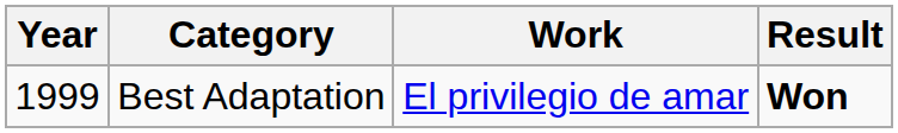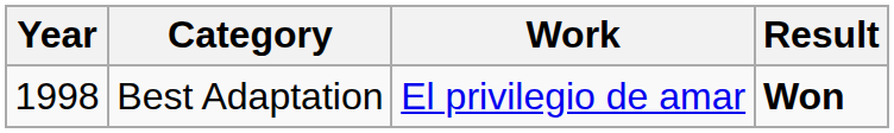Best Adaptation | Year: 1999 -> 1998
